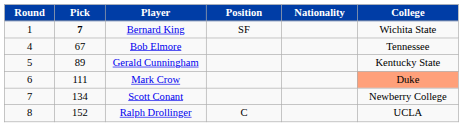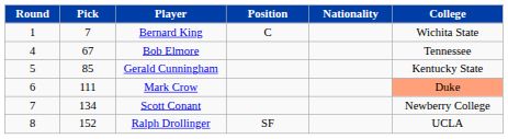Bernard King | Pick: bold -> normal
Bernard King | Position: SF -> C
Gerald Cunningham | Pick: 89 -> 85
Ralph Drollinger | Position: C -> SF
